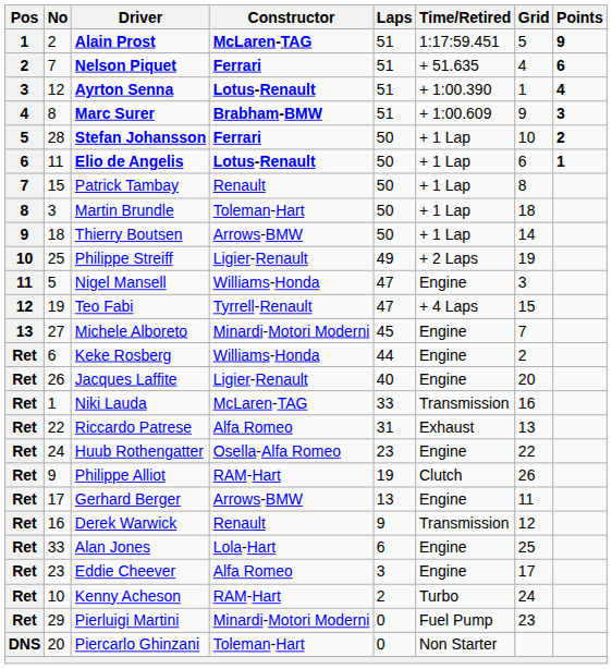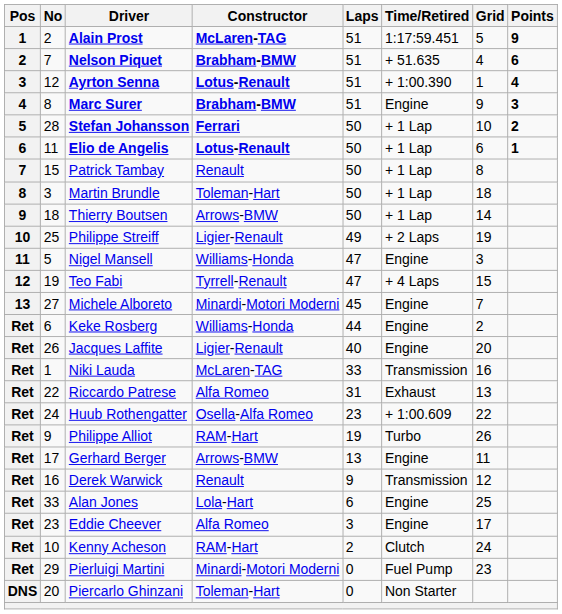Nelson Piquet | Constructor: Ferrari -> Brabham-BMW
Marc Surer | Time/Retired: + 1:00.609 -> Engine
Huub Rothengatter | Time/Retired: Engine -> + 1:00.609
Philippe Alliot | Time/Retired: Clutch -> Turbo
Kenny Acheson | Time/Retired: Turbo -> Clutch
